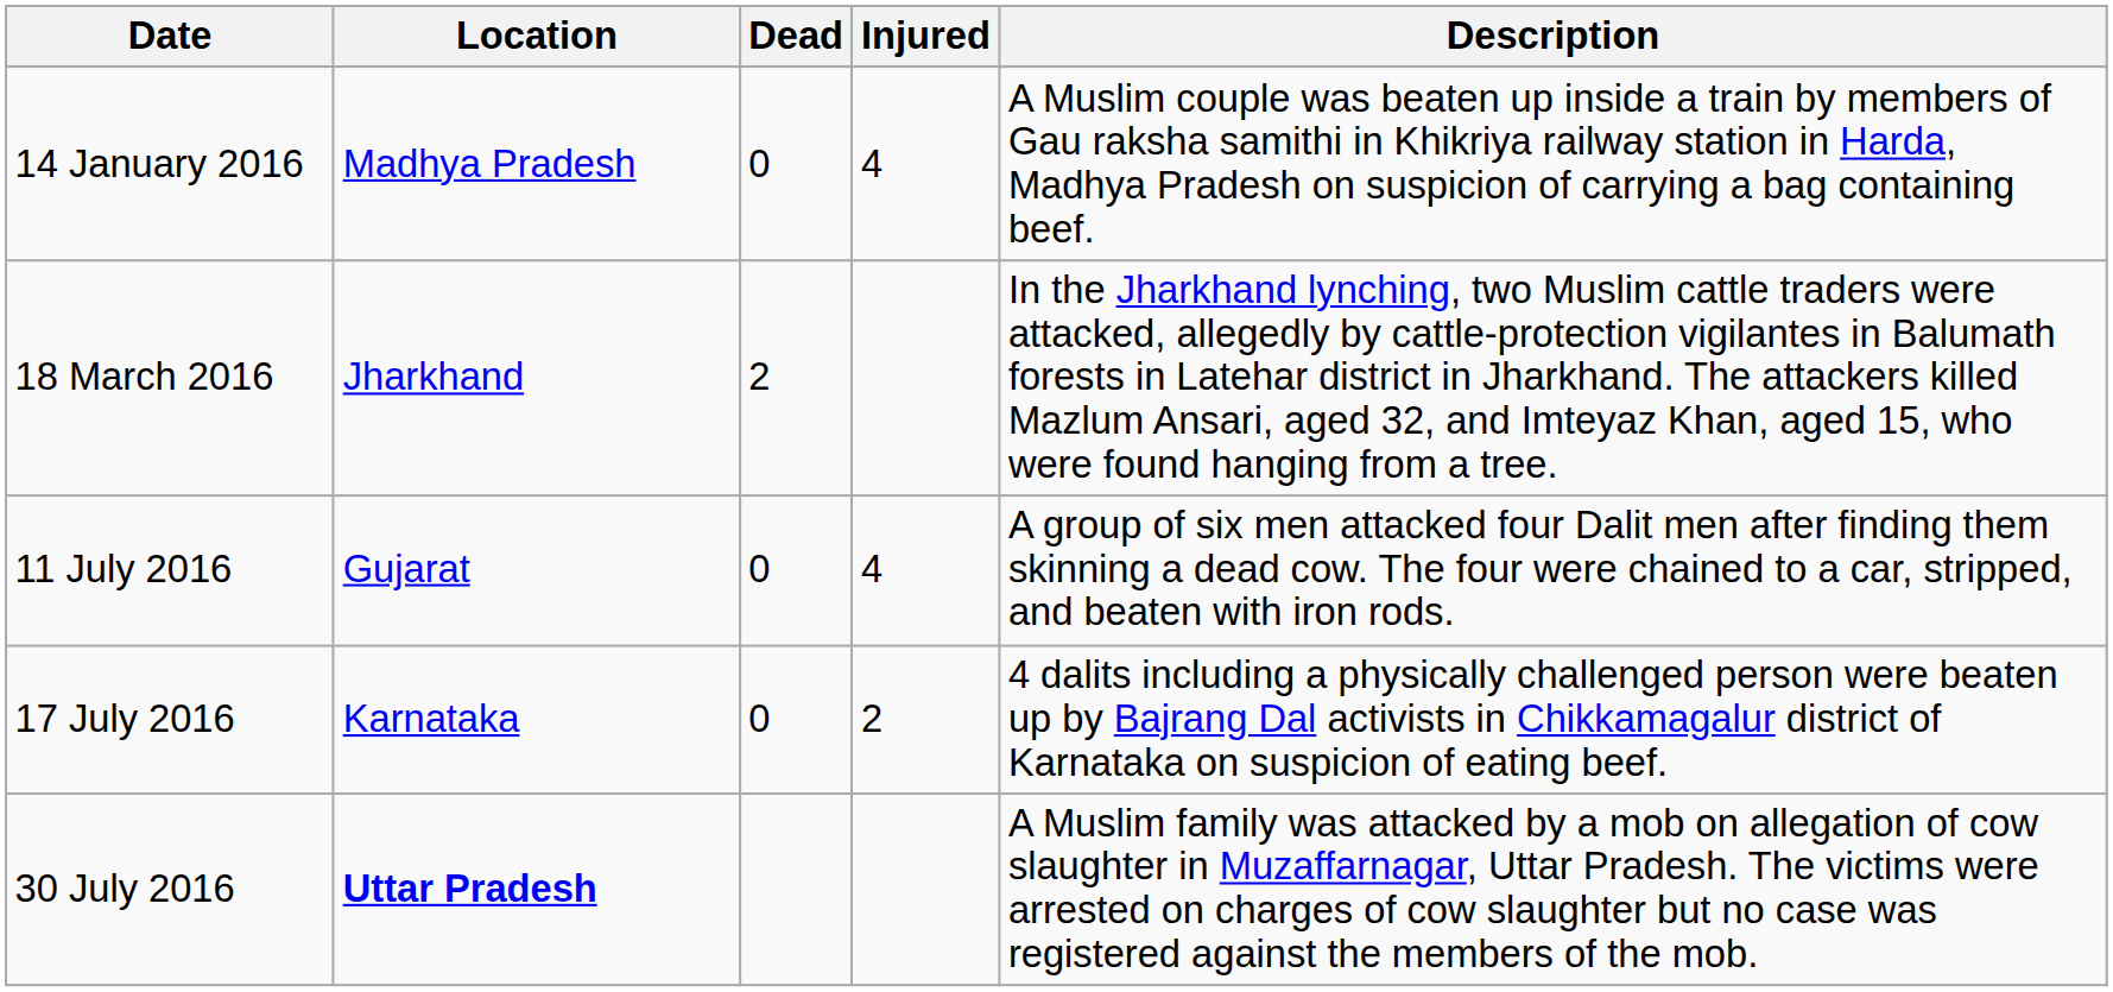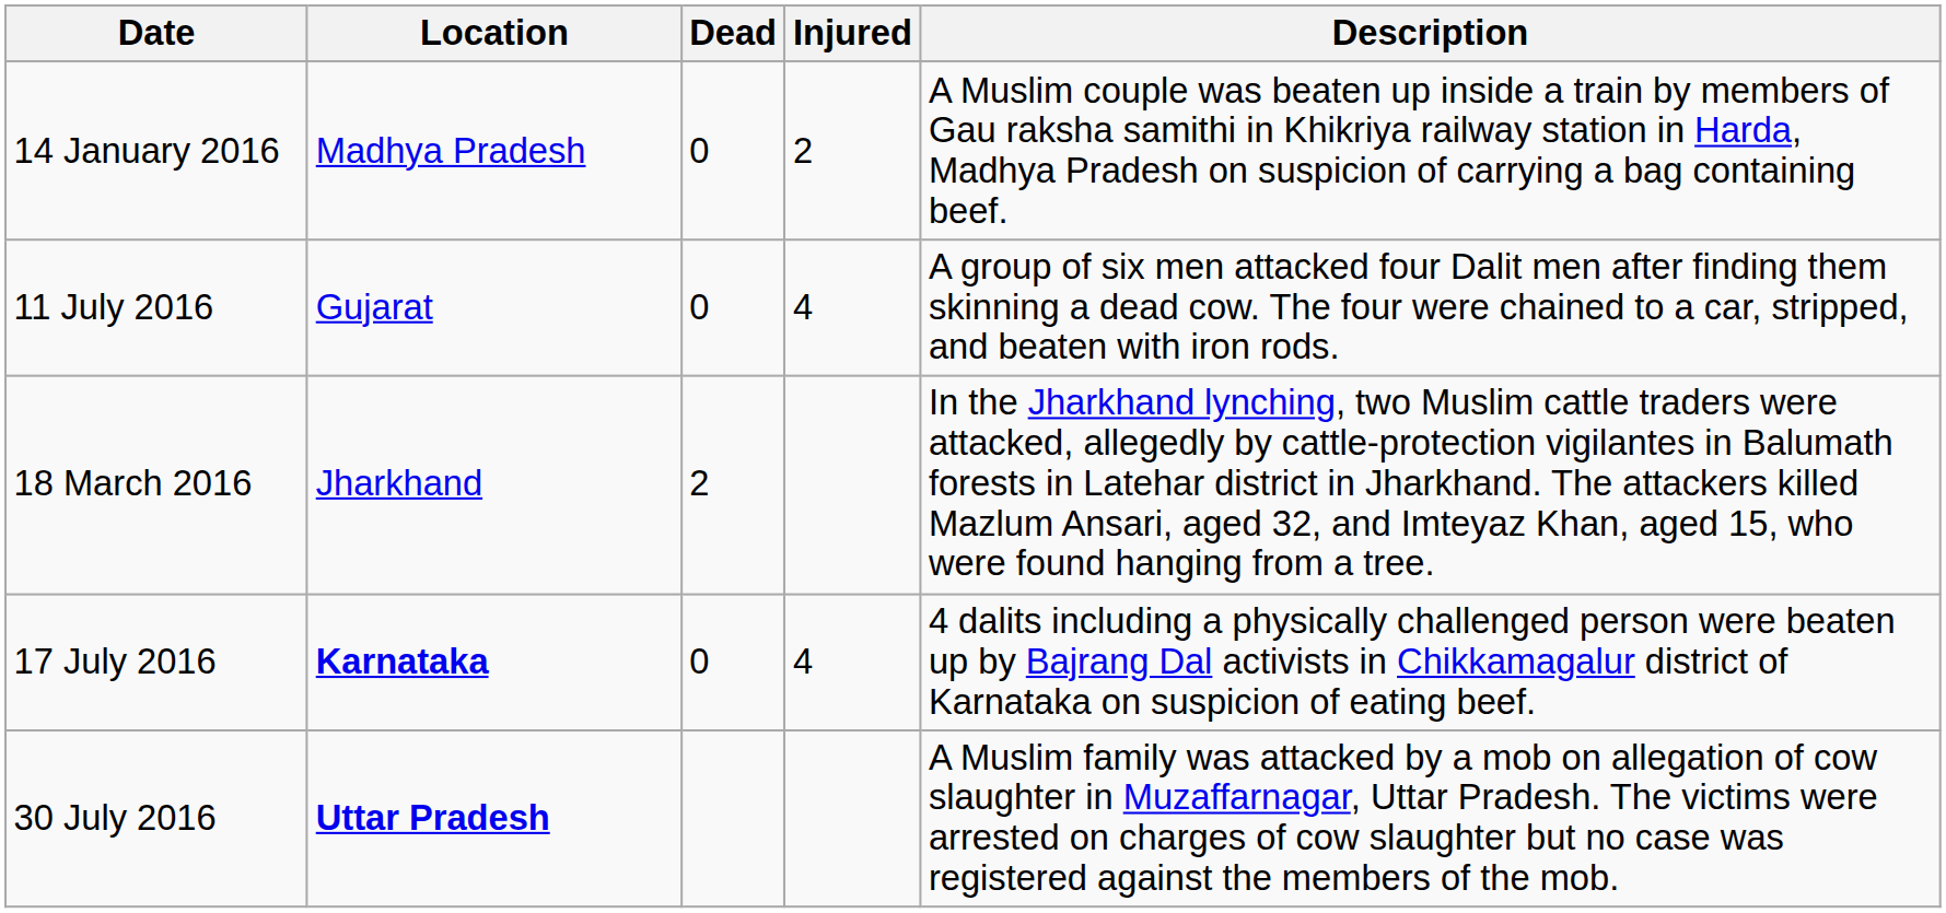14 January 2016 | Injured: 4 -> 2
rows swapped: 18 March 2016 <-> 11 July 2016
17 July 2016 | Location: normal -> bold
17 July 2016 | Injured: 2 -> 4
